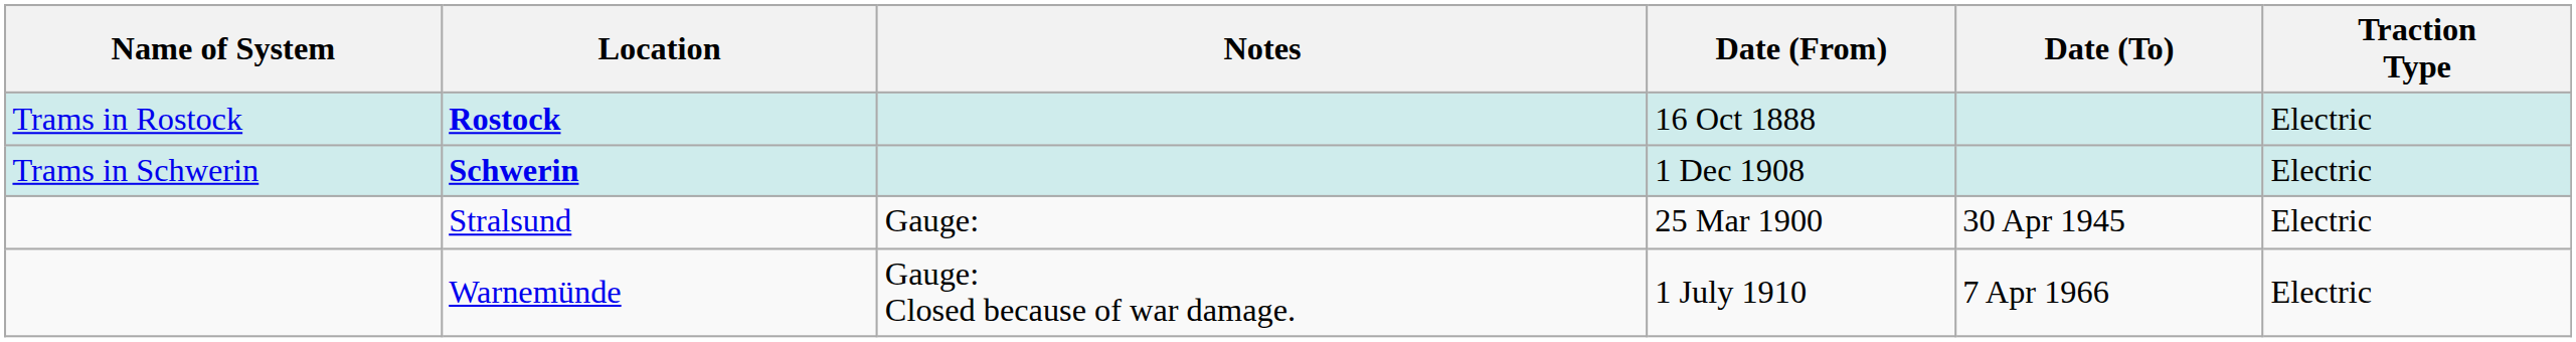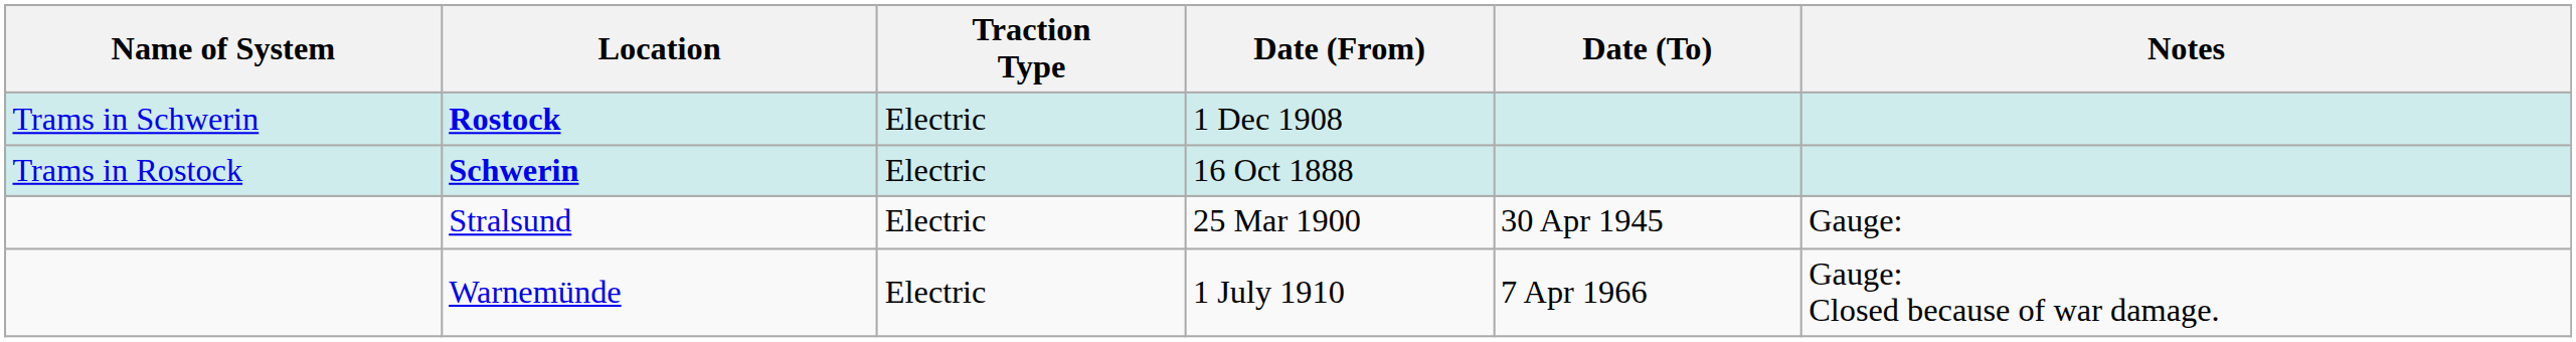columns swapped: Traction Type <-> Notes
Rostock | Name of System: Trams in Rostock -> Trams in Schwerin
Rostock | Date (From): 16 Oct 1888 -> 1 Dec 1908
Schwerin | Name of System: Trams in Schwerin -> Trams in Rostock
Schwerin | Date (From): 1 Dec 1908 -> 16 Oct 1888
